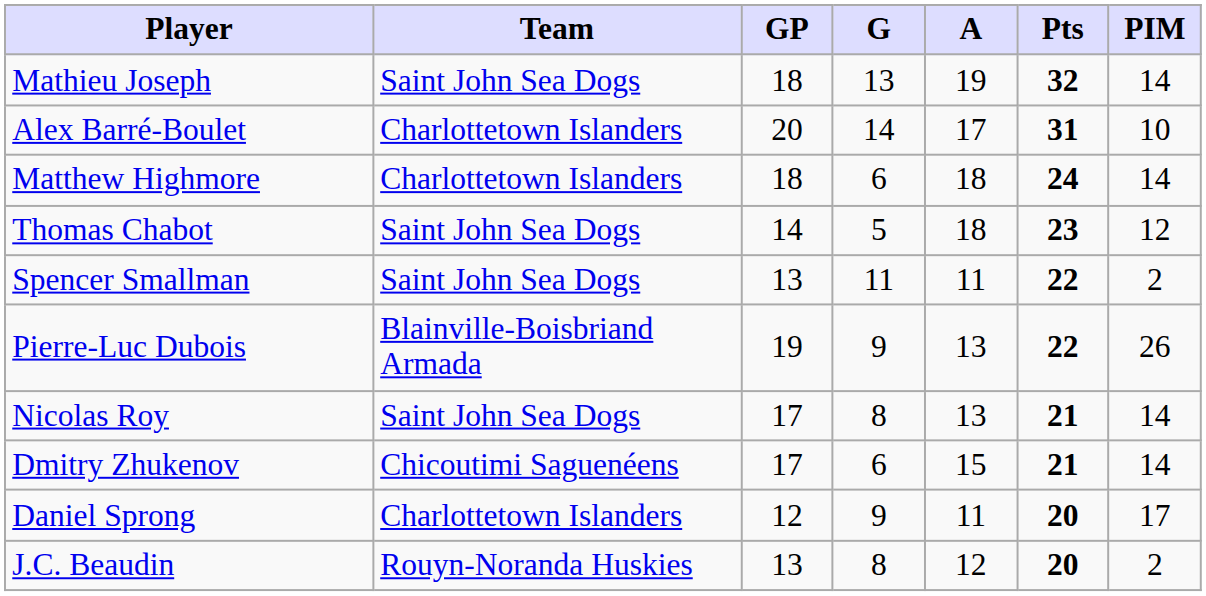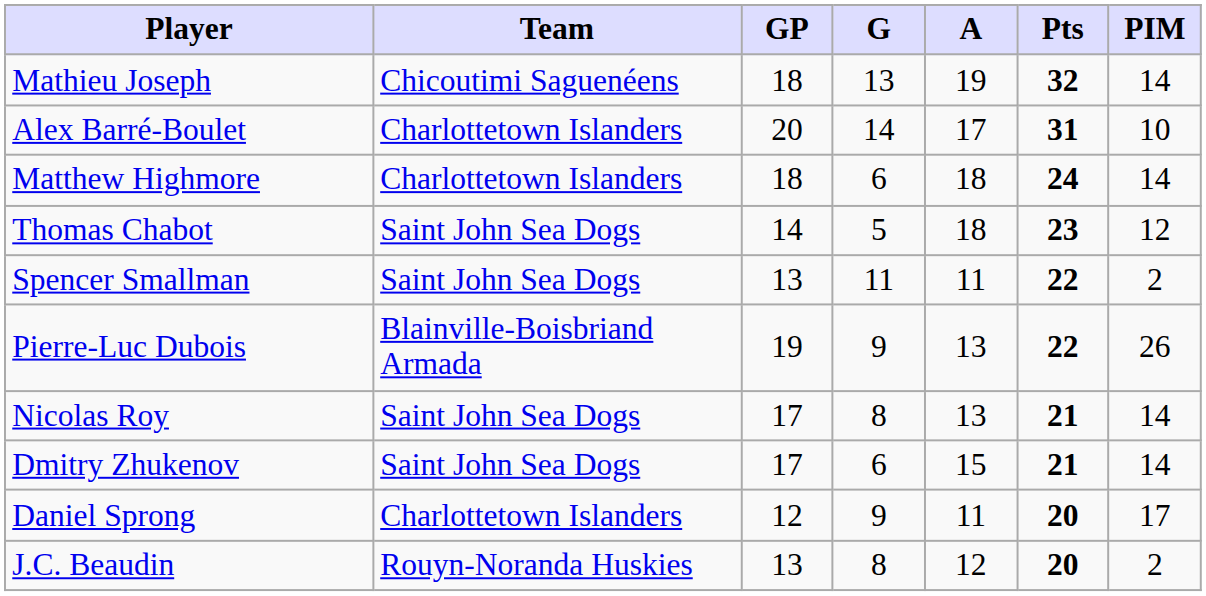Mathieu Joseph | Team: Saint John Sea Dogs -> Chicoutimi Saguenéens
Dmitry Zhukenov | Team: Chicoutimi Saguenéens -> Saint John Sea Dogs
